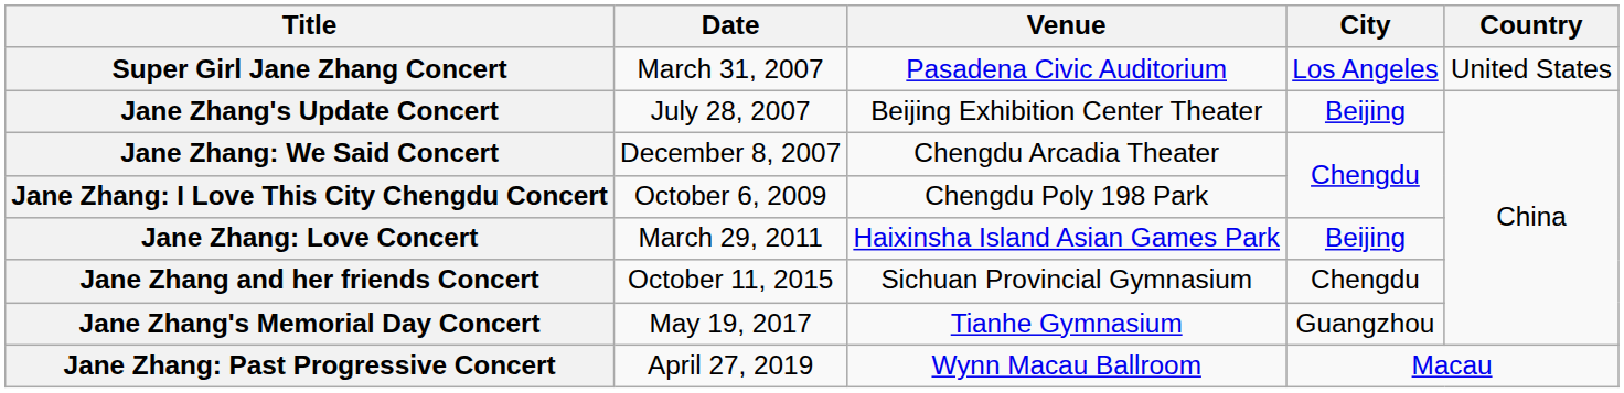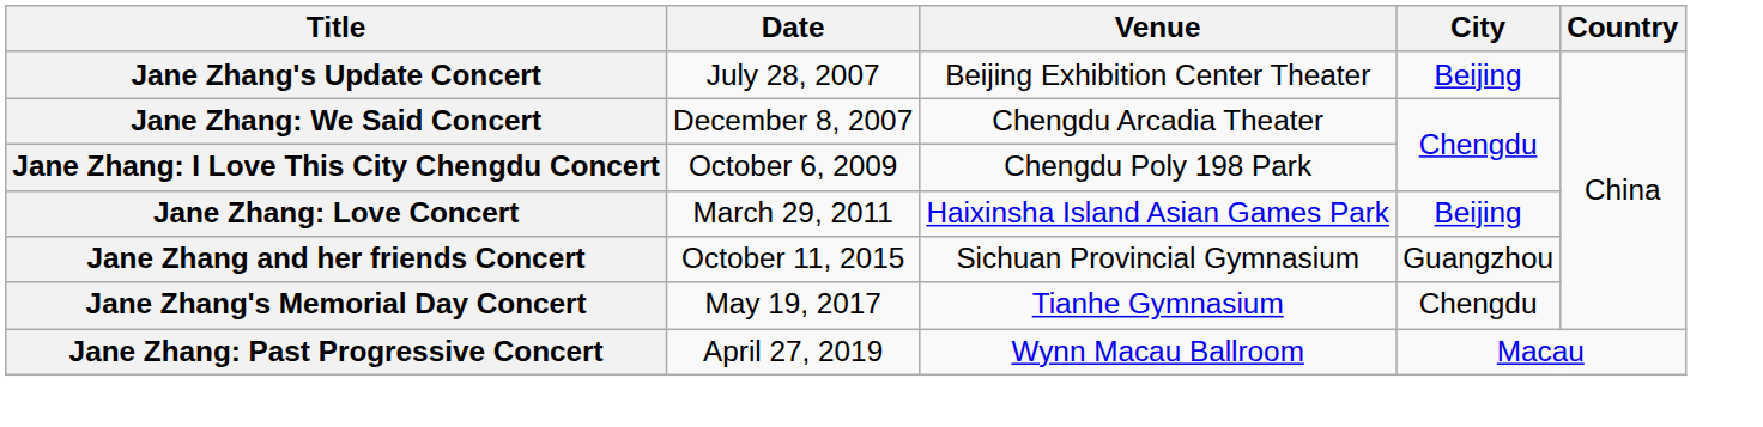- row: Super Girl Jane Zhang Concert | March 31, 2007 | Pasadena Civic Auditorium | Los Angeles | United States
Jane Zhang and her friends Concert | City: Chengdu -> Guangzhou
Jane Zhang's Memorial Day Concert | City: Guangzhou -> Chengdu
